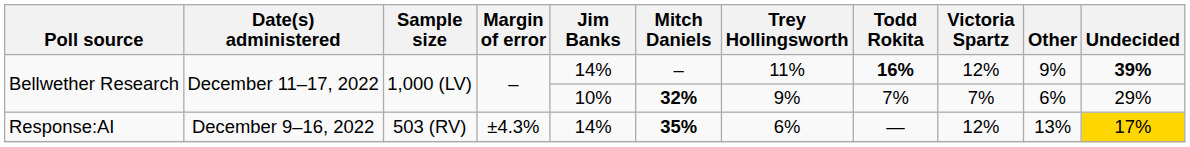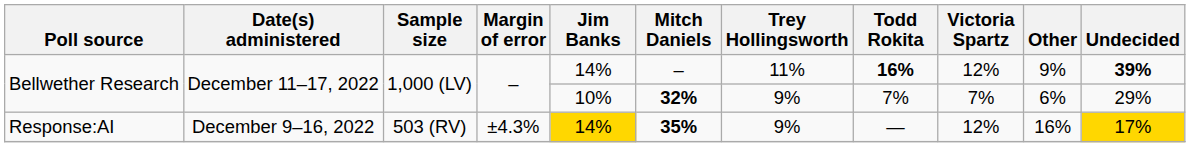Response:AI | Jim Banks: no background -> gold background
Response:AI | Trey Hollingsworth: 6% -> 9%
Response:AI | Other: 13% -> 16%
